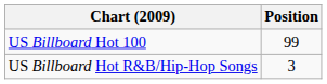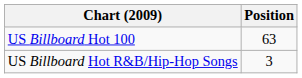US Billboard Hot 100 | Position: 99 -> 63
